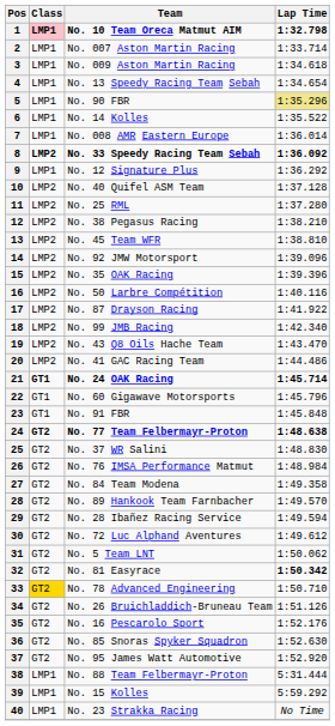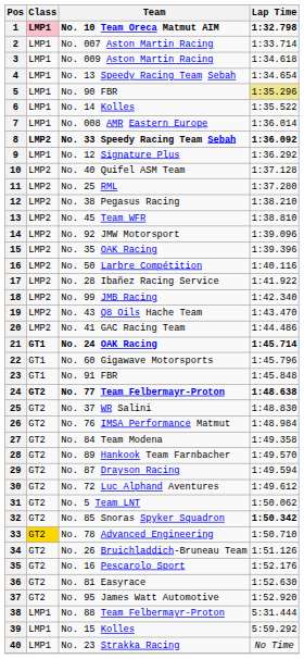17 | Team: No. 87 Drayson Racing -> No. 28 Ibañez Racing Service
29 | Team: No. 28 Ibañez Racing Service -> No. 87 Drayson Racing
32 | Team: No. 81 Easyrace -> No. 85 Snoras Spyker Squadron
36 | Team: No. 85 Snoras Spyker Squadron -> No. 81 Easyrace
